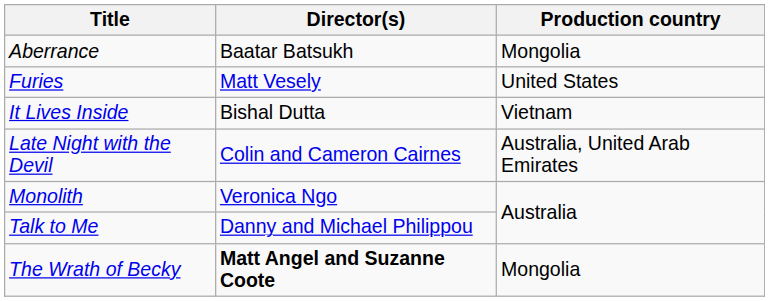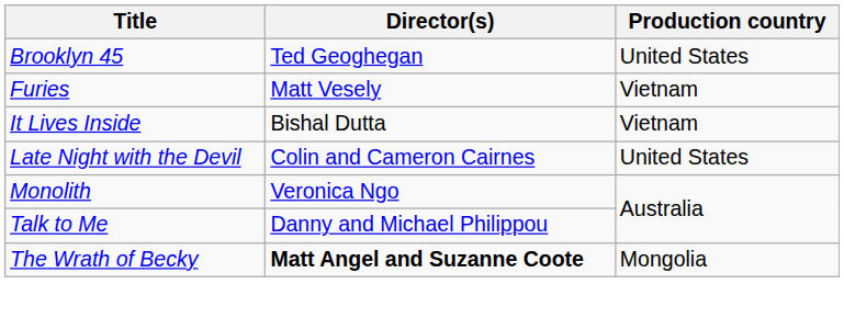- row: Aberrance | Baatar Batsukh | Mongolia
+ row: Brooklyn 45 | Ted Geoghegan | United States
Furies | Production country: United States -> Vietnam
Late Night with the Devil | Production country: Australia, United Arab Emirates -> United States
